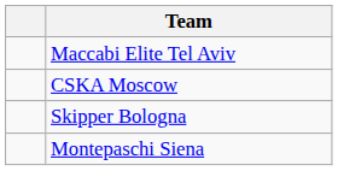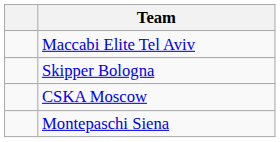rows swapped: Skipper Bologna <-> CSKA Moscow
